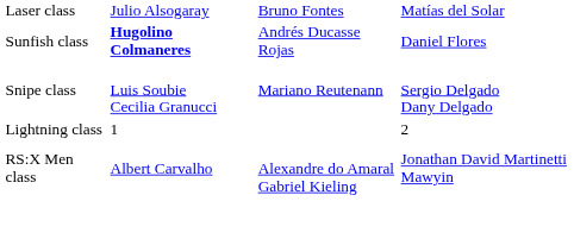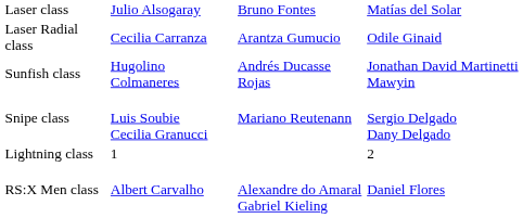+ row: Laser Radial class | Cecilia Carranza | Arantza Gumucio | Odile Ginaid
Sunfish class | column 2: bold -> normal
Sunfish class | column 4: Daniel Flores -> Jonathan David Martinetti Mawyin
RS:X Men class | column 4: Jonathan David Martinetti Mawyin -> Daniel Flores
